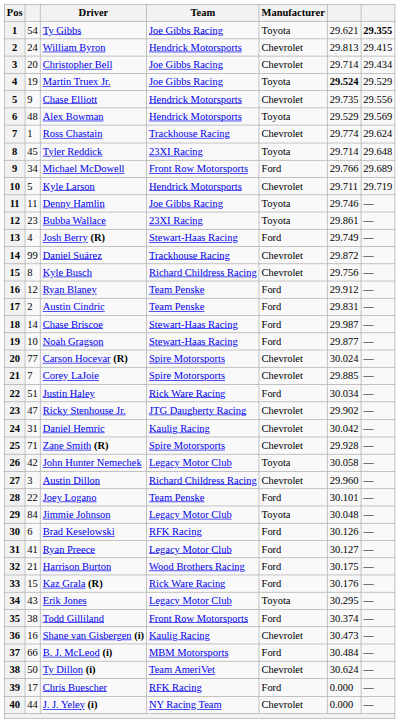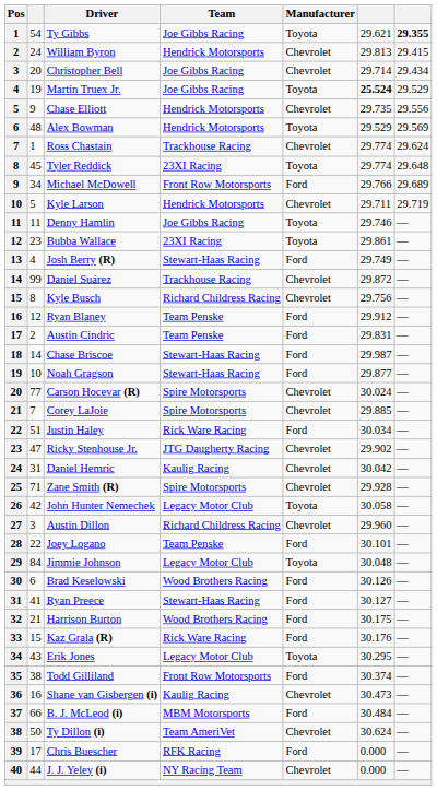Martin Truex Jr. | column 6: 29.524 -> 25.524
Tyler Reddick | column 6: 29.714 -> 29.774
Brad Keselowski | Team: RFK Racing -> Wood Brothers Racing
Ryan Preece | Team: Legacy Motor Club -> Stewart-Haas Racing
